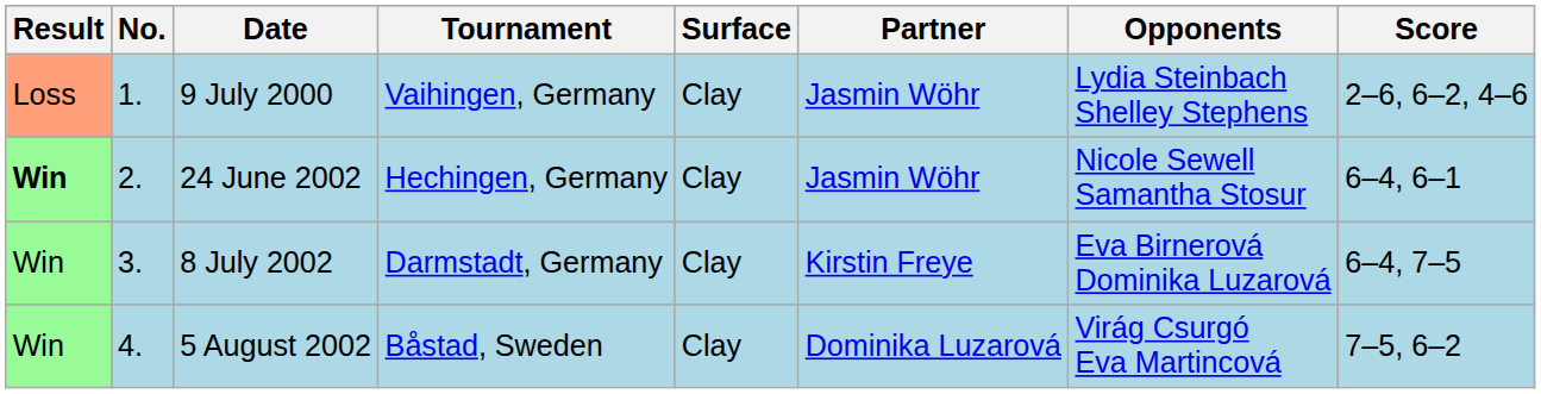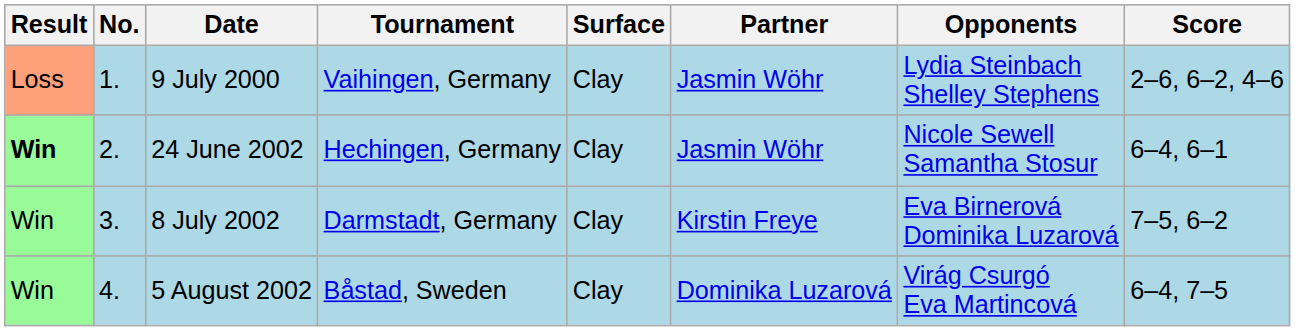8 July 2002 | Score: 6–4, 7–5 -> 7–5, 6–2
5 August 2002 | Score: 7–5, 6–2 -> 6–4, 7–5
